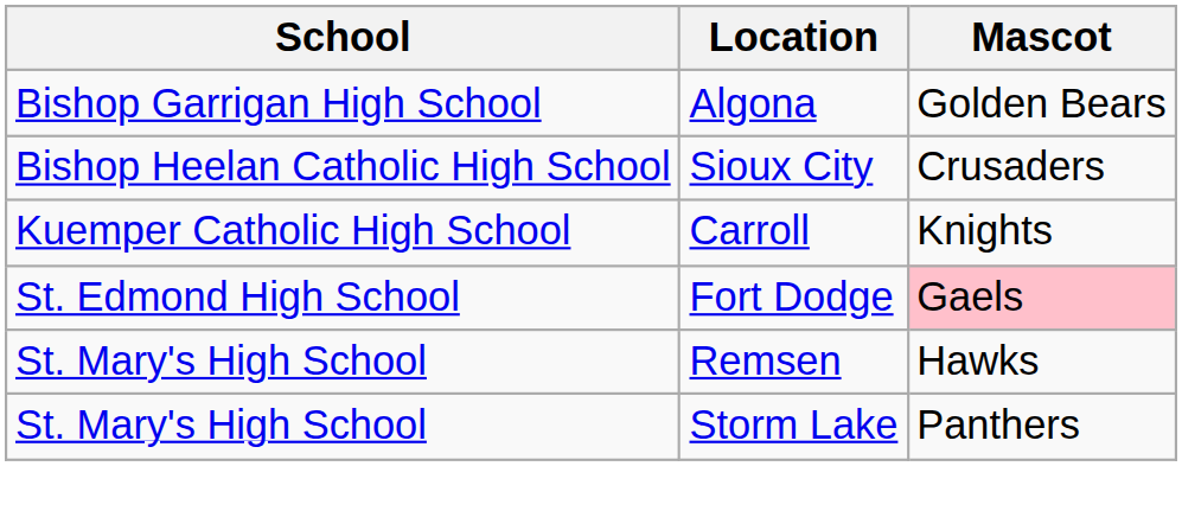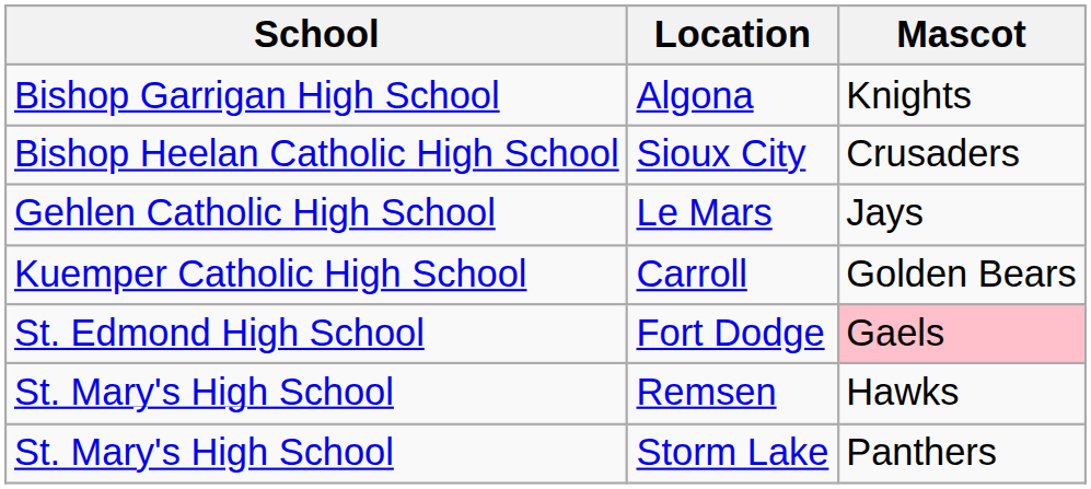Algona | Mascot: Golden Bears -> Knights
+ row: Gehlen Catholic High School | Le Mars | Jays
Carroll | Mascot: Knights -> Golden Bears
